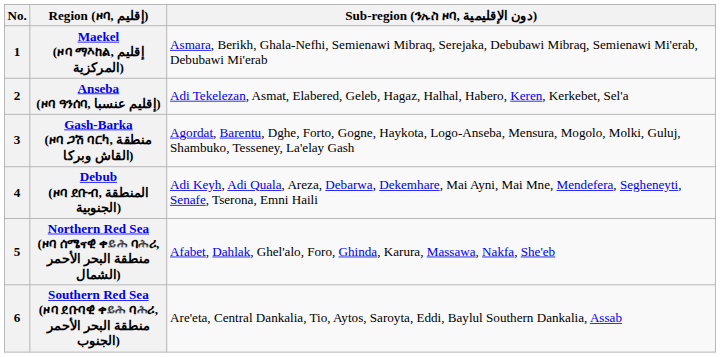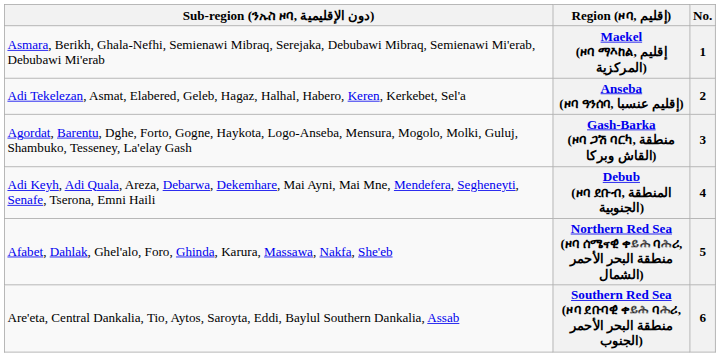columns swapped: No. <-> Sub-region (ንኡስ ዞባ, دون الإقليمية)
